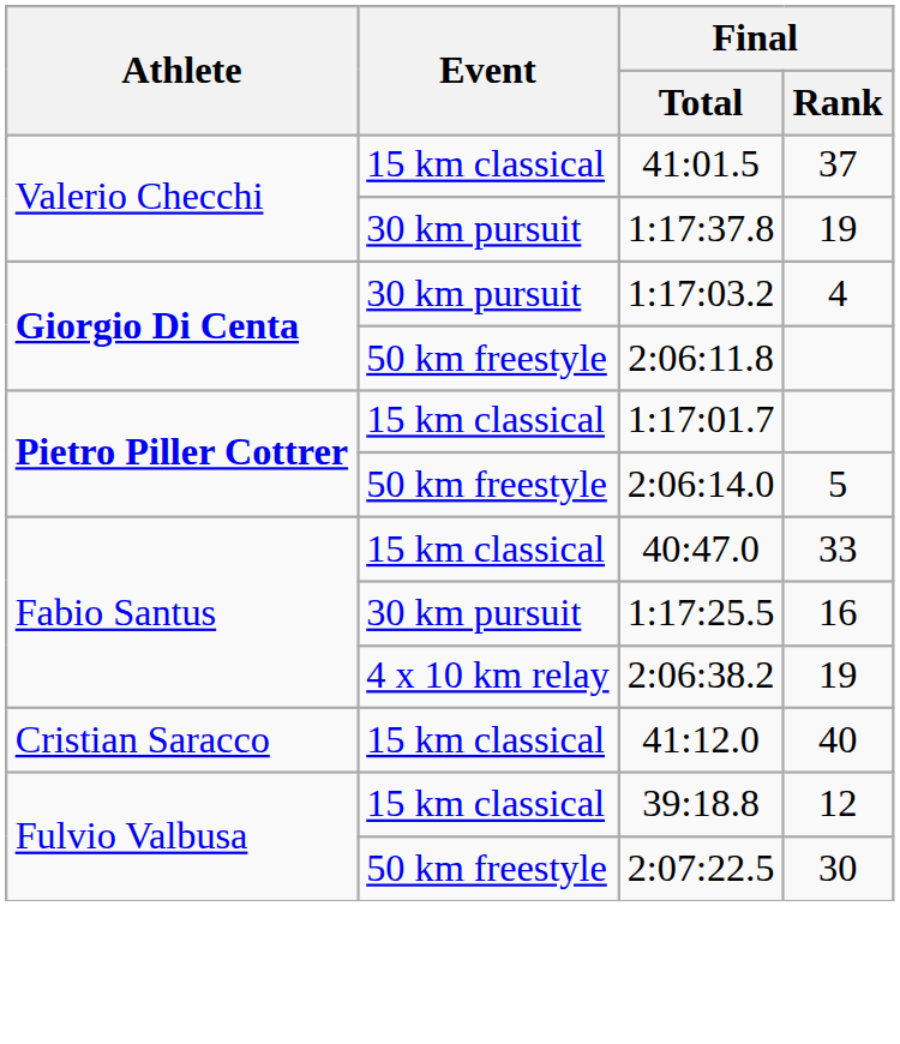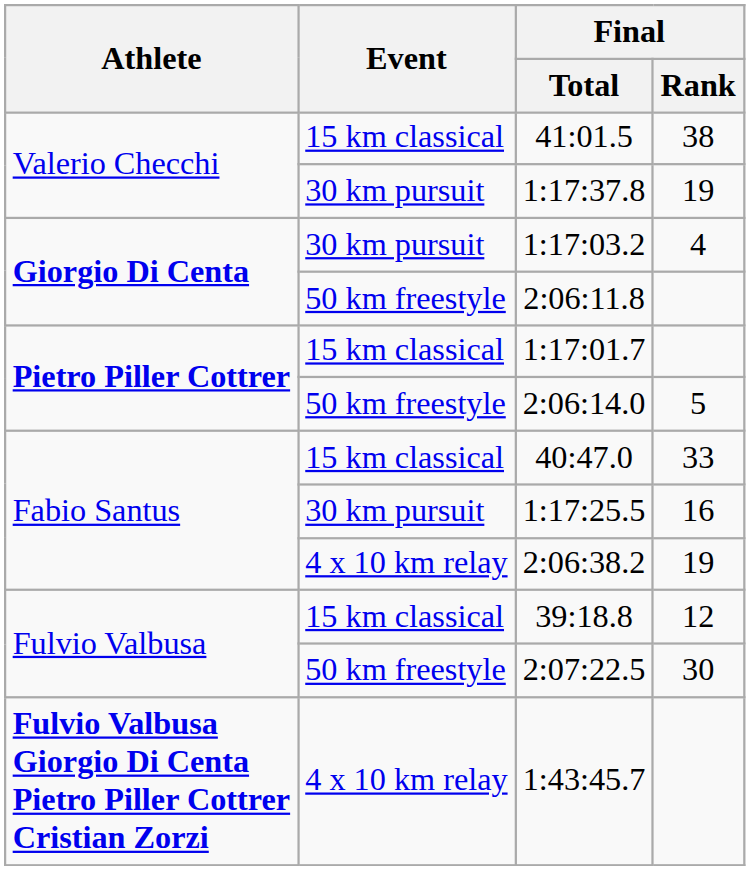41:01.5 | Final / Rank: 37 -> 38
- row: Cristian Saracco | 15 km classical | 41:12.0 | 40
+ row: Fulvio Valbusa Giorgio Di Centa Pietro Piller Cottrer Cristian Zorzi | 4 x 10 km relay | 1:43:45.7
